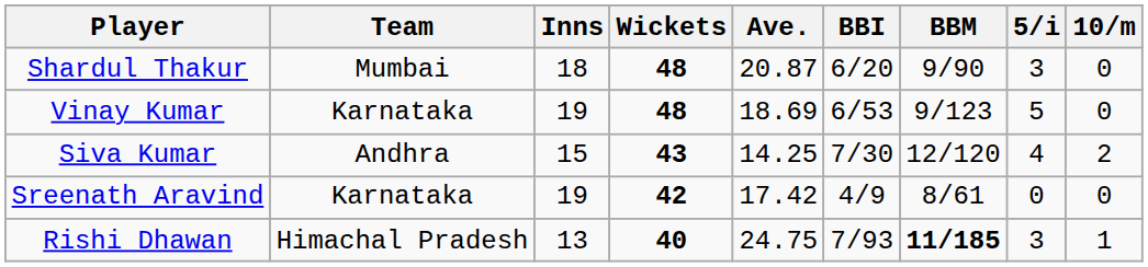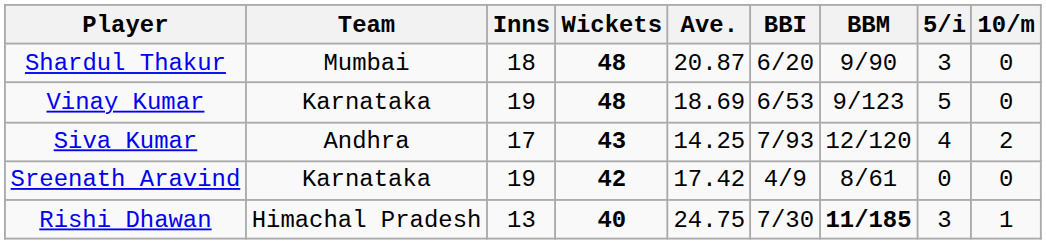Siva Kumar | Inns: 15 -> 17
Siva Kumar | BBI: 7/30 -> 7/93
Rishi Dhawan | BBI: 7/93 -> 7/30
